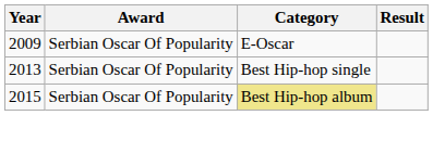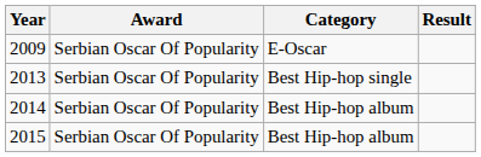+ row: 2014 | Serbian Oscar Of Popularity | Best Hip-hop album
2015 | Category: khaki background -> no background
